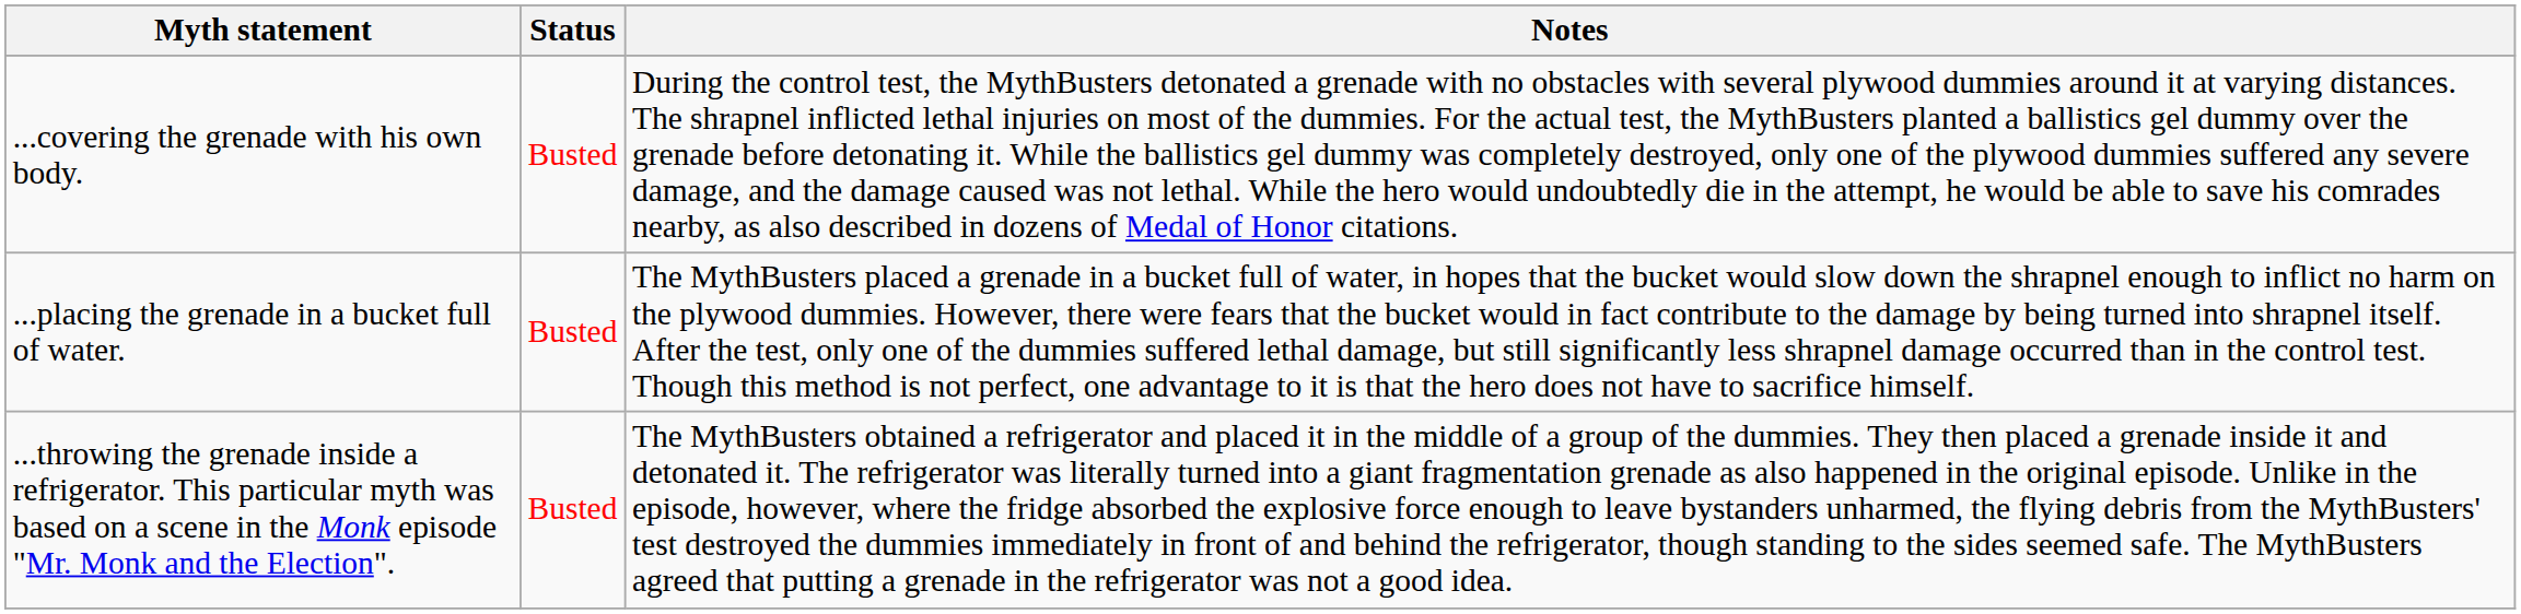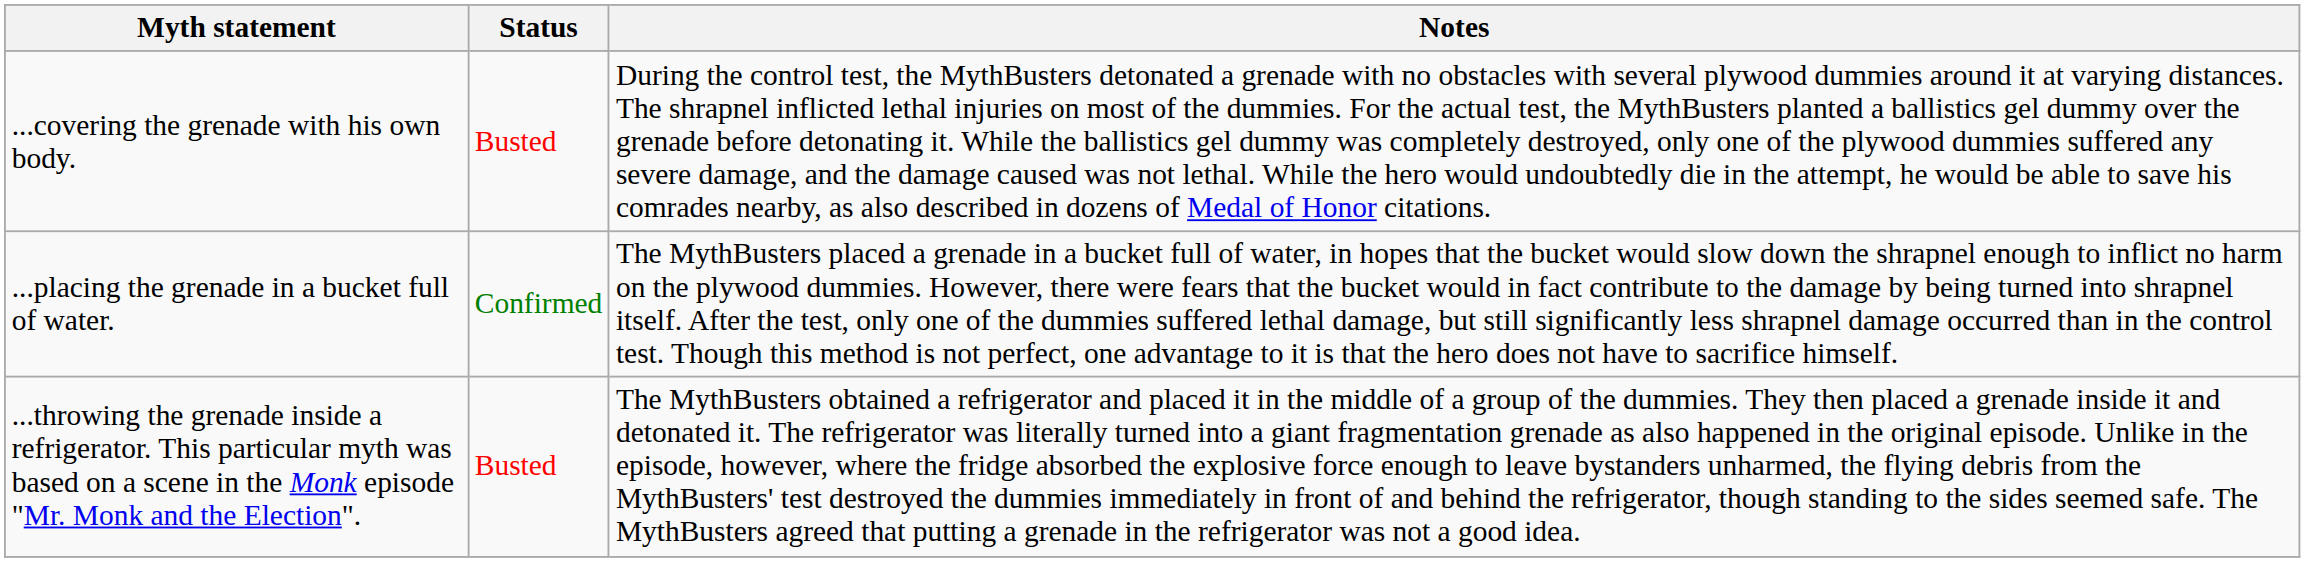...placing the grenade in a bucket full of water. | Status: Busted -> Confirmed
